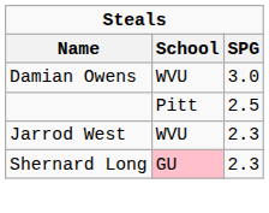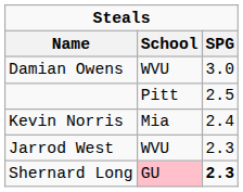+ row: Kevin Norris | Mia | 2.4
Shernard Long | SPG: normal -> bold
